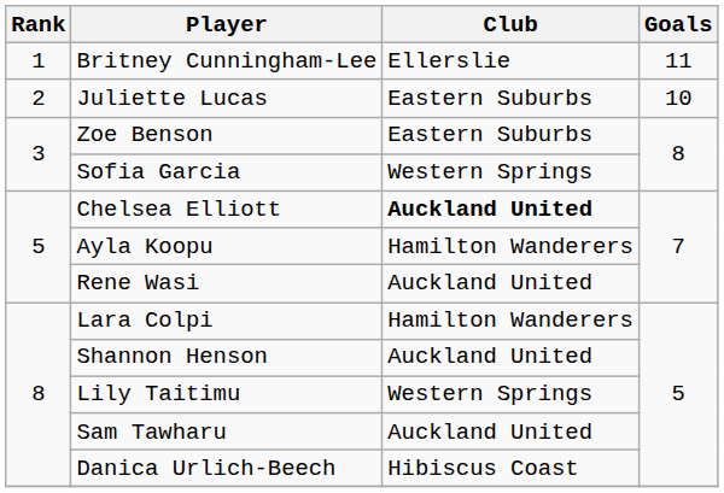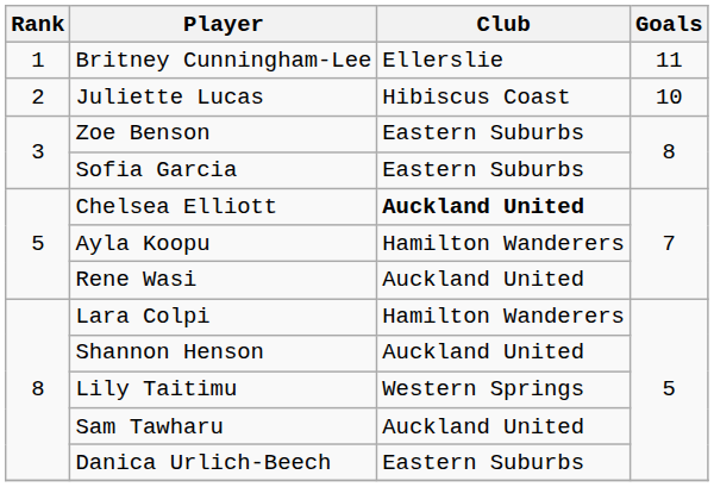Juliette Lucas | Club: Eastern Suburbs -> Hibiscus Coast
Sofia Garcia | Club: Western Springs -> Eastern Suburbs
Danica Urlich-Beech | Club: Hibiscus Coast -> Eastern Suburbs
